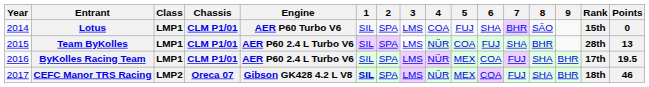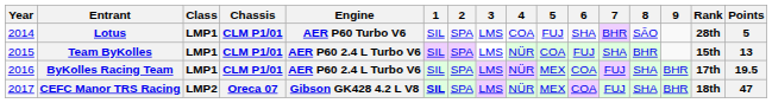Lotus | Rank: 15th -> 28th
Lotus | Points: 0 -> 5
Team ByKolles | Rank: 28th -> 15th
CEFC Manor TRS Racing | Points: 46 -> 47
